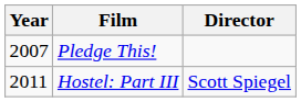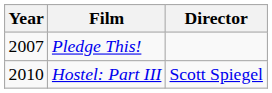Hostel: Part III | Year: 2011 -> 2010
